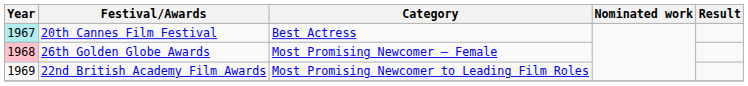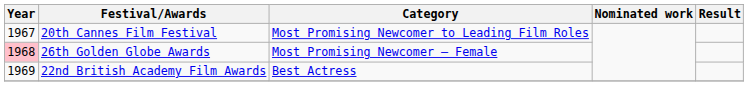20th Cannes Film Festival | Year: paleturquoise background -> no background
20th Cannes Film Festival | Category: Best Actress -> Most Promising Newcomer to Leading Film Roles
22nd British Academy Film Awards | Category: Most Promising Newcomer to Leading Film Roles -> Best Actress
